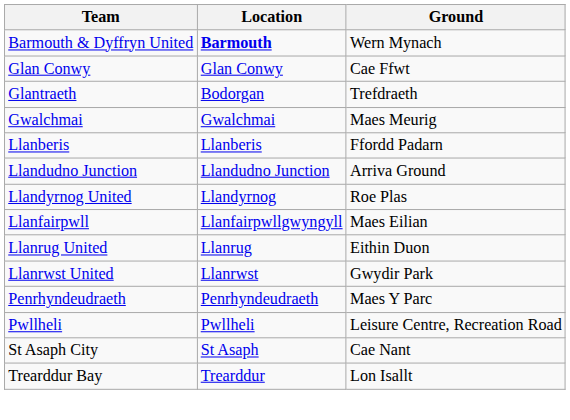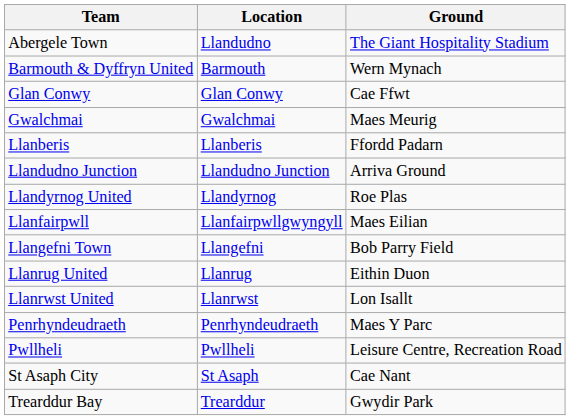+ row: Abergele Town | Llandudno | The Giant Hospitality Stadium
Barmouth & Dyffryn United | Location: bold -> normal
- row: Glantraeth | Bodorgan | Trefdraeth
+ row: Llangefni Town | Llangefni | Bob Parry Field
Llanrwst United | Ground: Gwydir Park -> Lon Isallt
Trearddur Bay | Ground: Lon Isallt -> Gwydir Park
